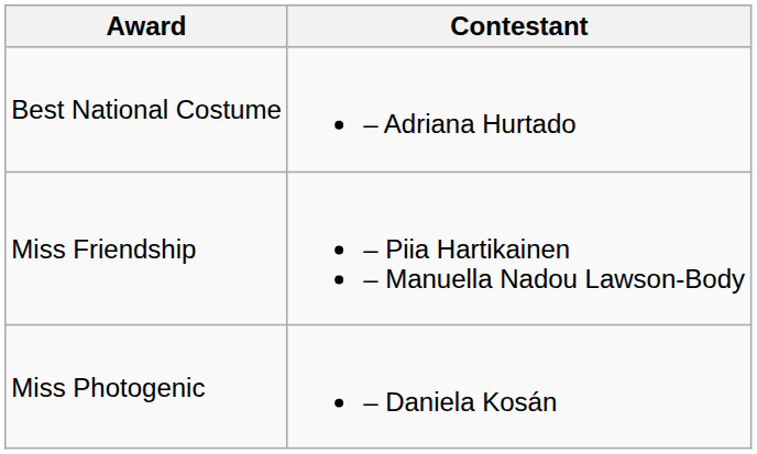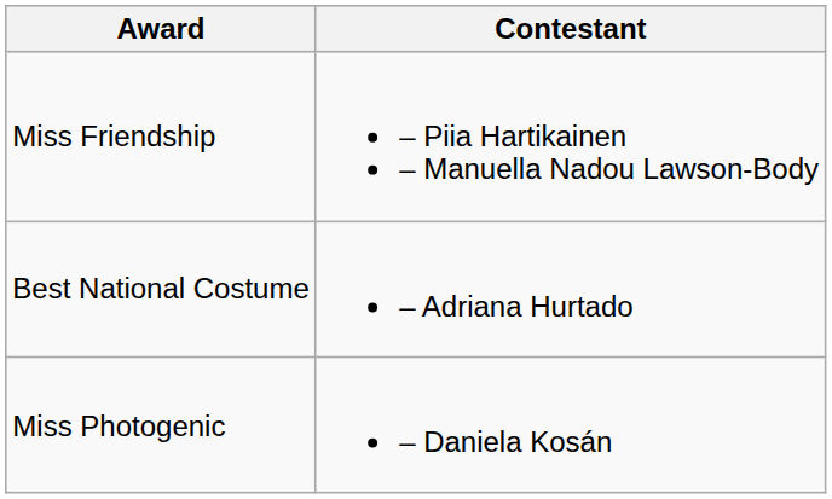rows swapped: Miss Friendship <-> Best National Costume
